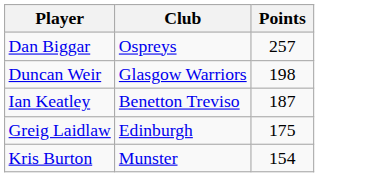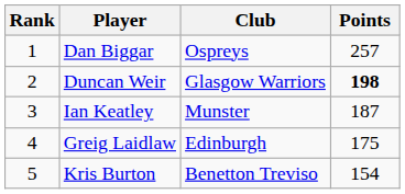+ column: Rank | 1 | 2 | 3 | 4 | 5
Duncan Weir | Points: normal -> bold
Ian Keatley | Club: Benetton Treviso -> Munster
Kris Burton | Club: Munster -> Benetton Treviso
